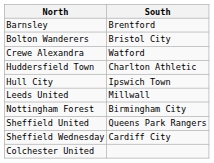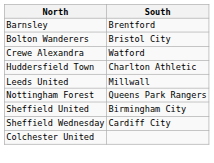- row: Hull City | Ipswich Town
Nottingham Forest | South: Birmingham City -> Queens Park Rangers
Sheffield United | South: Queens Park Rangers -> Birmingham City
